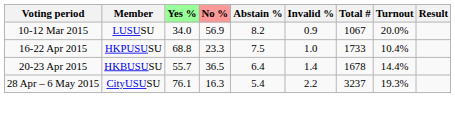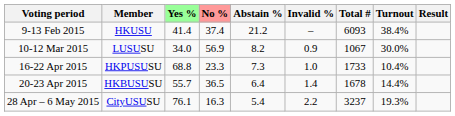+ row: 9-13 Feb 2015 | HKUSU | 41.4 | 37.4 | 21.2 | – | 6093 | 38.4%
10-12 Mar 2015 | Turnout: 20.0% -> 30.0%
16-22 Apr 2015 | Abstain %: 7.5 -> 7.3
